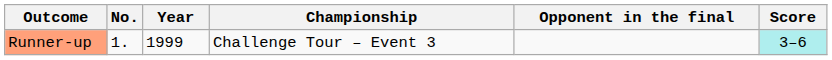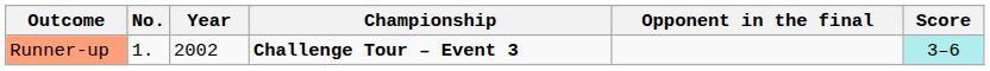Runner-up | Year: 1999 -> 2002
Runner-up | Championship: normal -> bold
